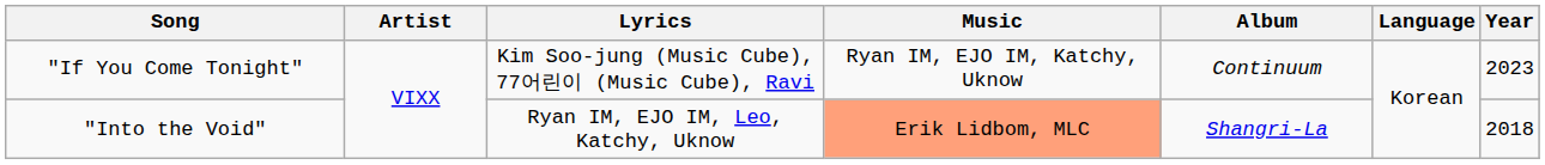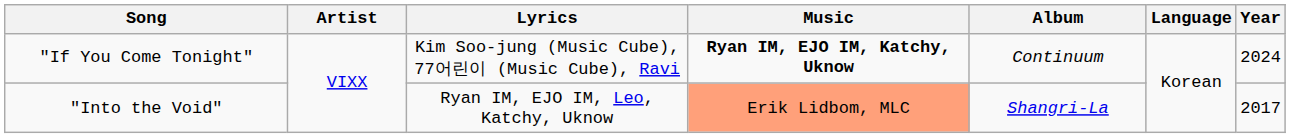"If You Come Tonight" | Music: normal -> bold
"If You Come Tonight" | Year: 2023 -> 2024
"Into the Void" | Year: 2018 -> 2017
